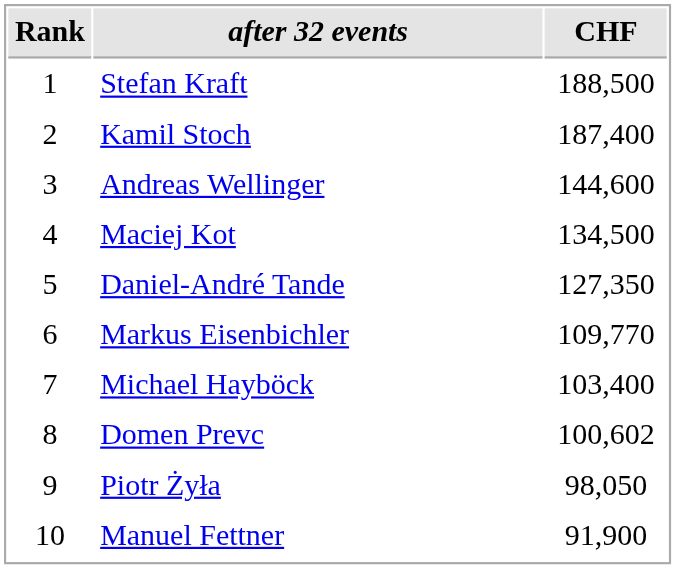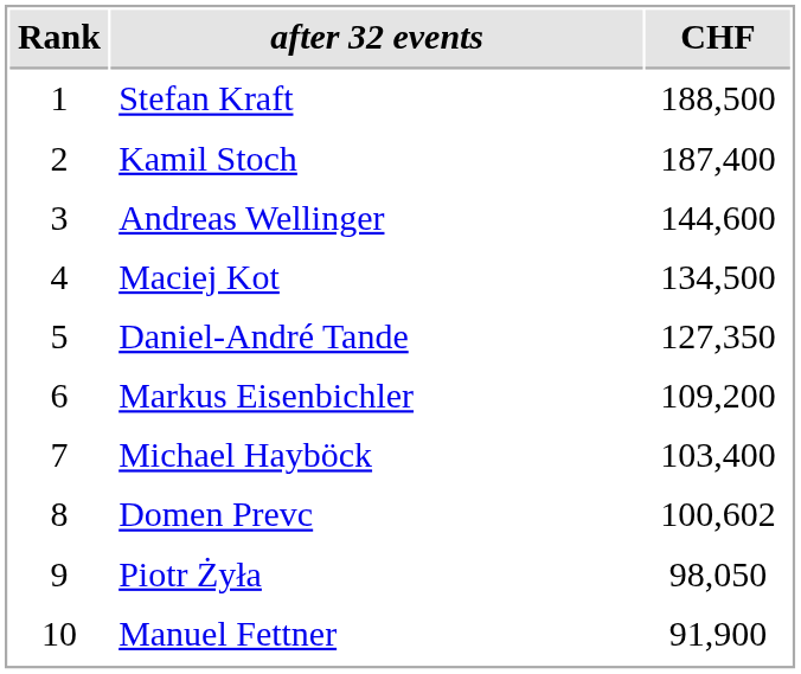Markus Eisenbichler | CHF: 109,770 -> 109,200
